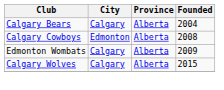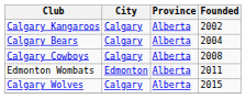+ row: Calgary Kangaroos | Calgary | Alberta | 2002
Calgary Cowboys | City: Edmonton -> Calgary
Edmonton Wombats | City: Calgary -> Edmonton
Edmonton Wombats | Founded: 2009 -> 2011
